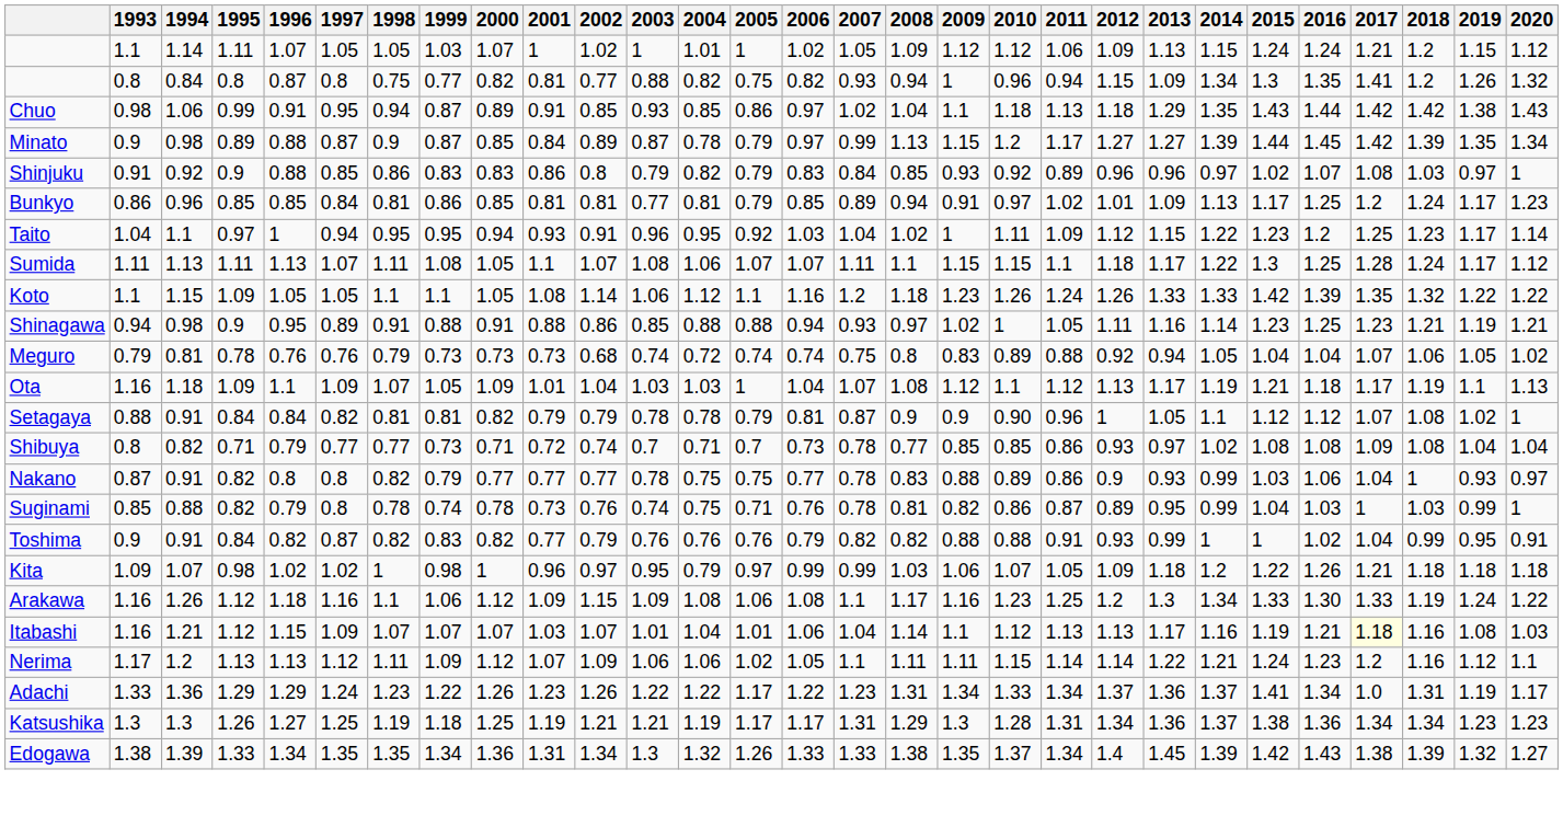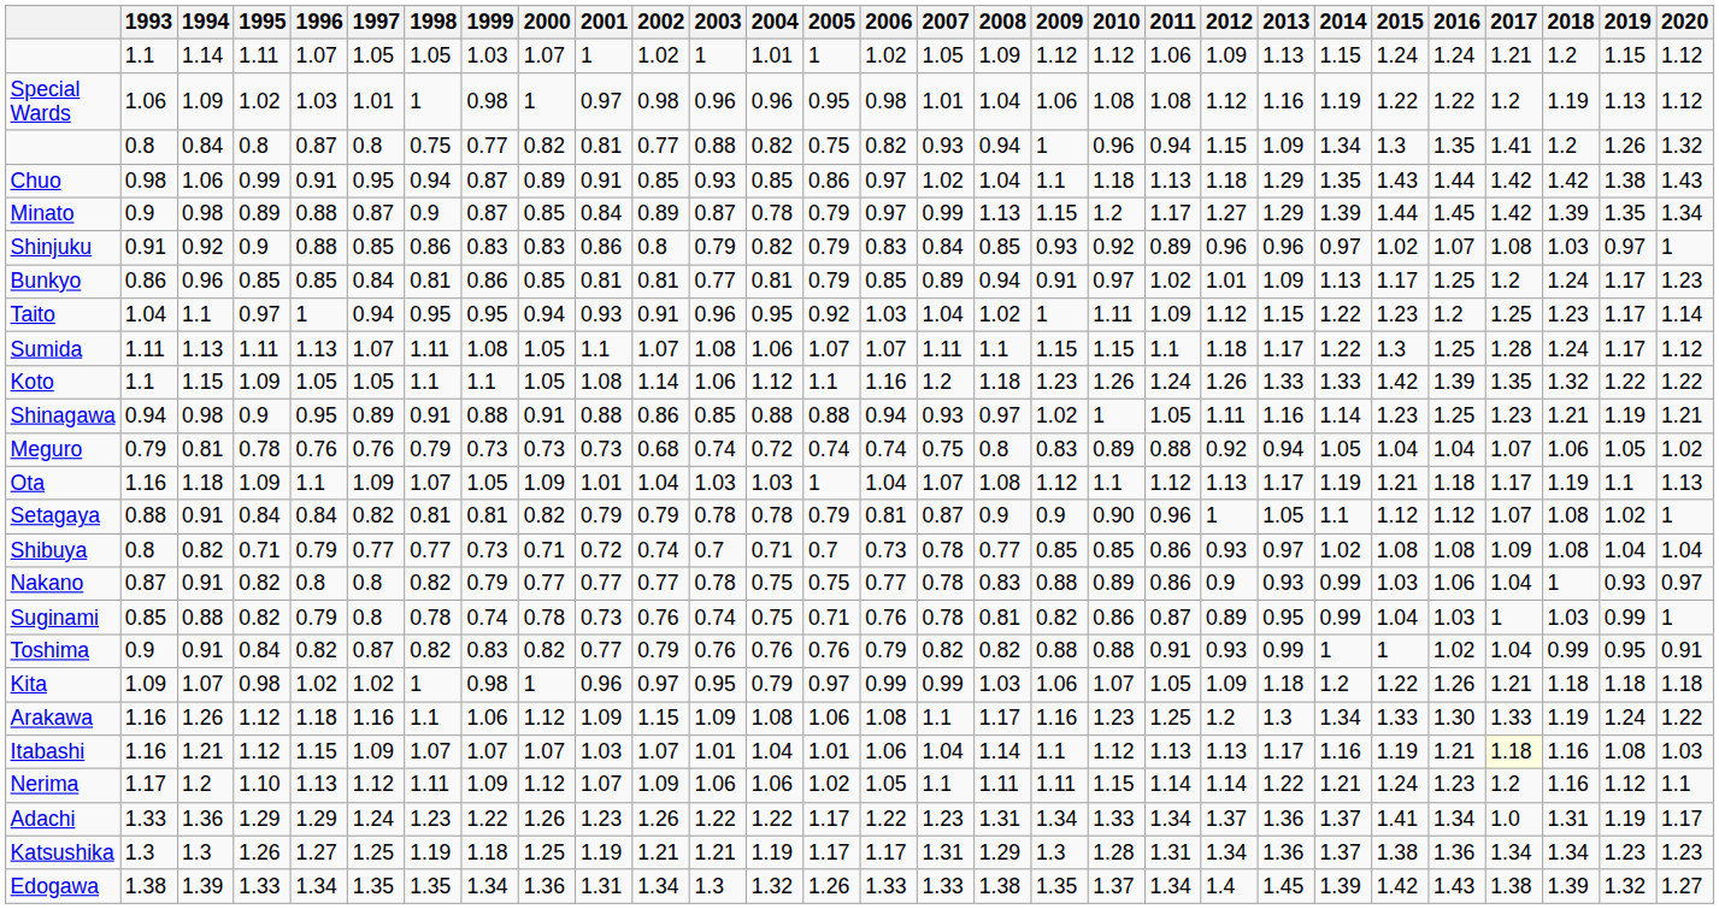+ row: Special Wards | 1.06 | 1.09 | 1.02 | 1.03 | 1.01 | 1 | 0.98 | 1 | 0.97 | 0.98 | 0.96 | 0.96 | 0.95 | 0.98 | 1.01 | 1.04 | 1.06 | 1.08 | 1.08 | 1.12 | 1.16 | 1.19 | 1.22 | 1.22 | 1.2 | 1.19 | 1.13 | 1.12
Minato | 2013: 1.27 -> 1.29
Nerima | 1995: 1.13 -> 1.10
